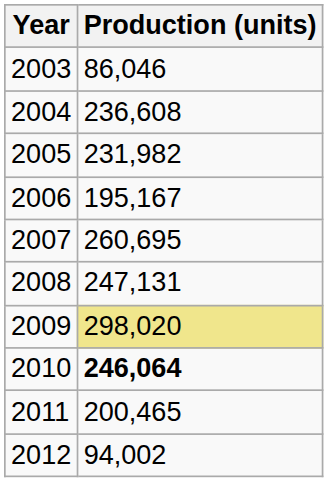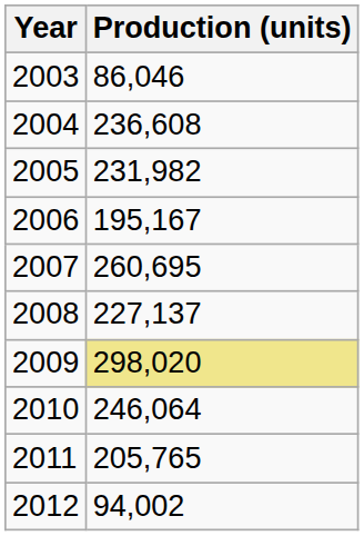2008 | Production (units): 247,131 -> 227,137
2010 | Production (units): bold -> normal
2011 | Production (units): 200,465 -> 205,765
